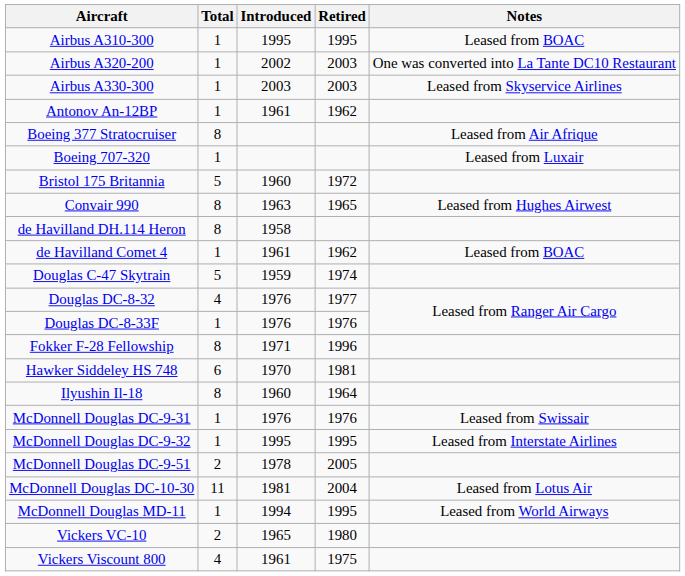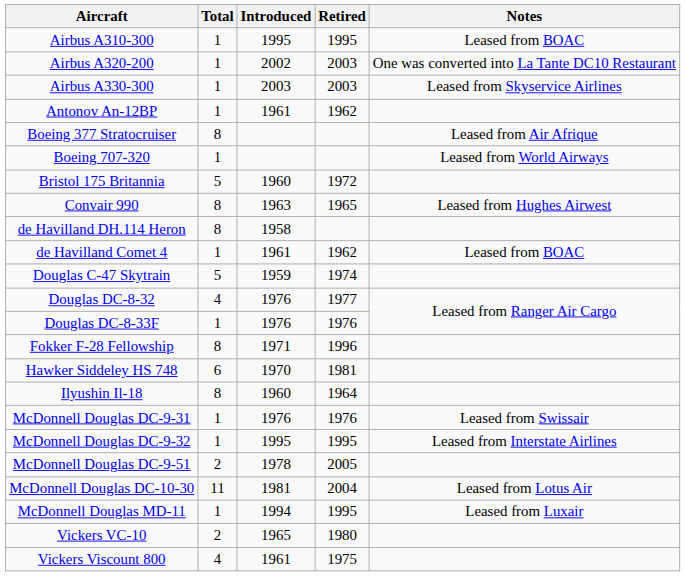Boeing 707-320 | Notes: Leased from Luxair -> Leased from World Airways
McDonnell Douglas MD-11 | Notes: Leased from World Airways -> Leased from Luxair
